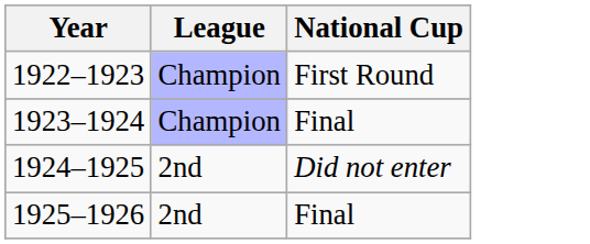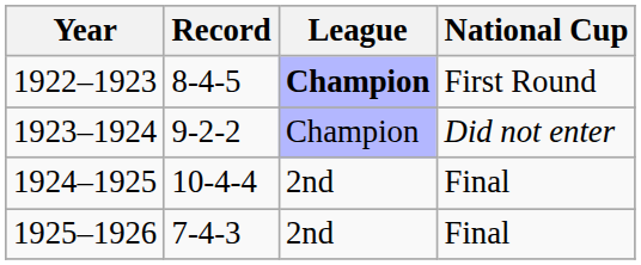+ column: Record | 8-4-5 | 9-2-2 | 10-4-4 | 7-4-3
1922–1923 | League: normal -> bold
1923–1924 | National Cup: Final -> Did not enter
1924–1925 | National Cup: Did not enter -> Final
